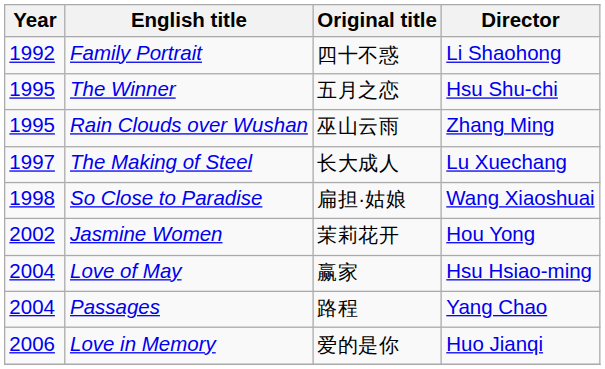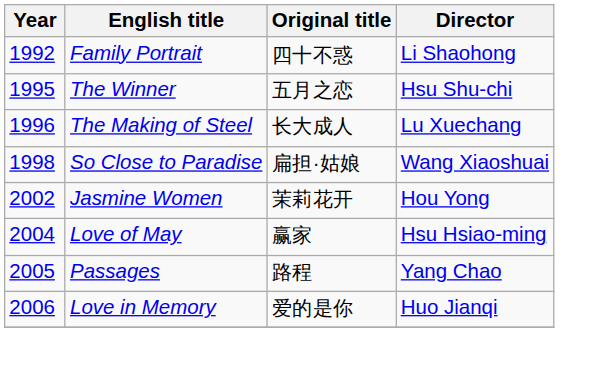- row: 1995 | Rain Clouds over Wushan | 巫山云雨 | Zhang Ming
The Making of Steel | Year: 1997 -> 1996
Passages | Year: 2004 -> 2005
